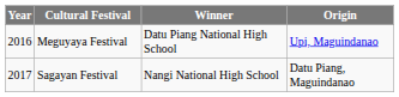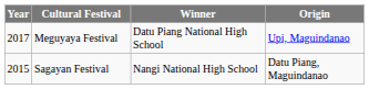Meguyaya Festival | Year: 2016 -> 2017
Sagayan Festival | Year: 2017 -> 2015
